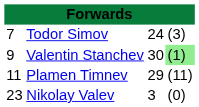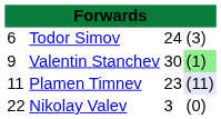Todor Simov | column 1: 7 -> 6
Plamen Timnev | column 3: 29 -> 23
Plamen Timnev | column 4: no background -> lavender background
Nikolay Valev | column 1: 23 -> 22
